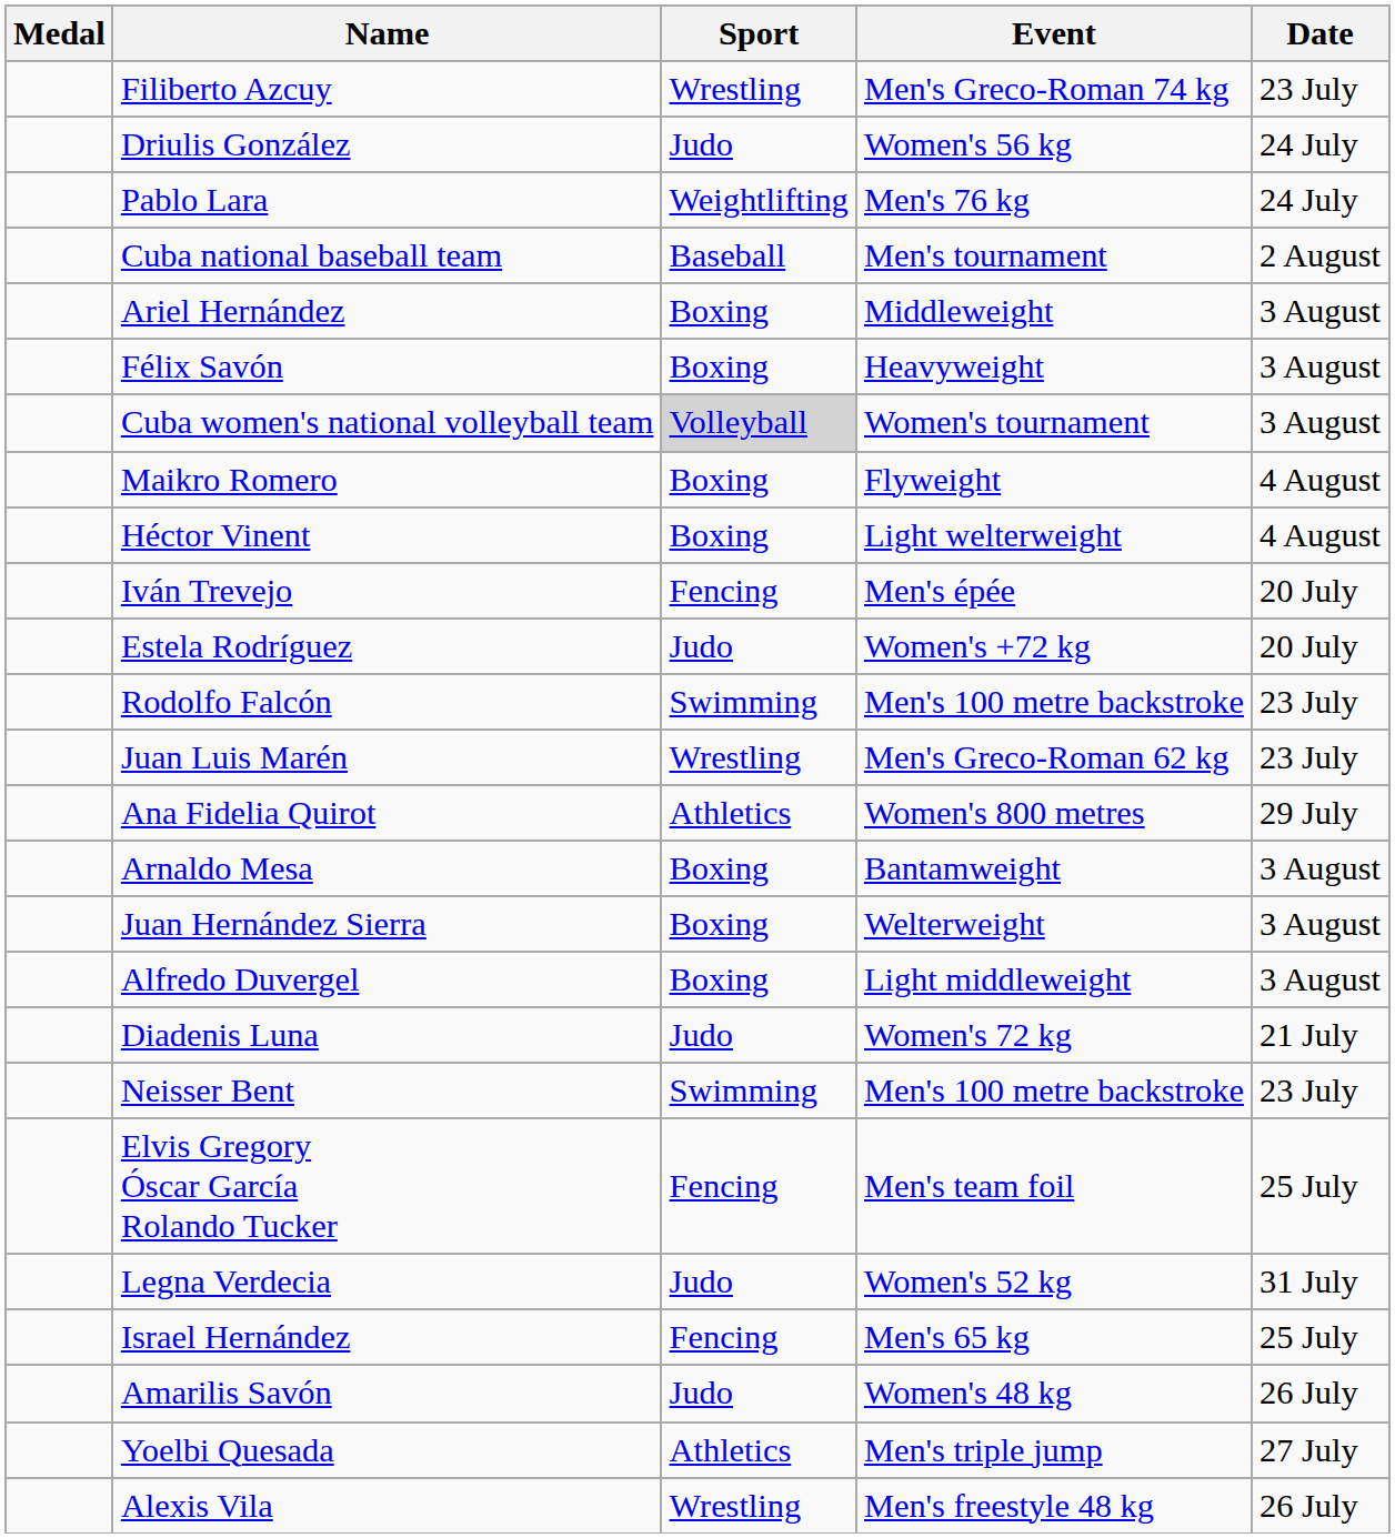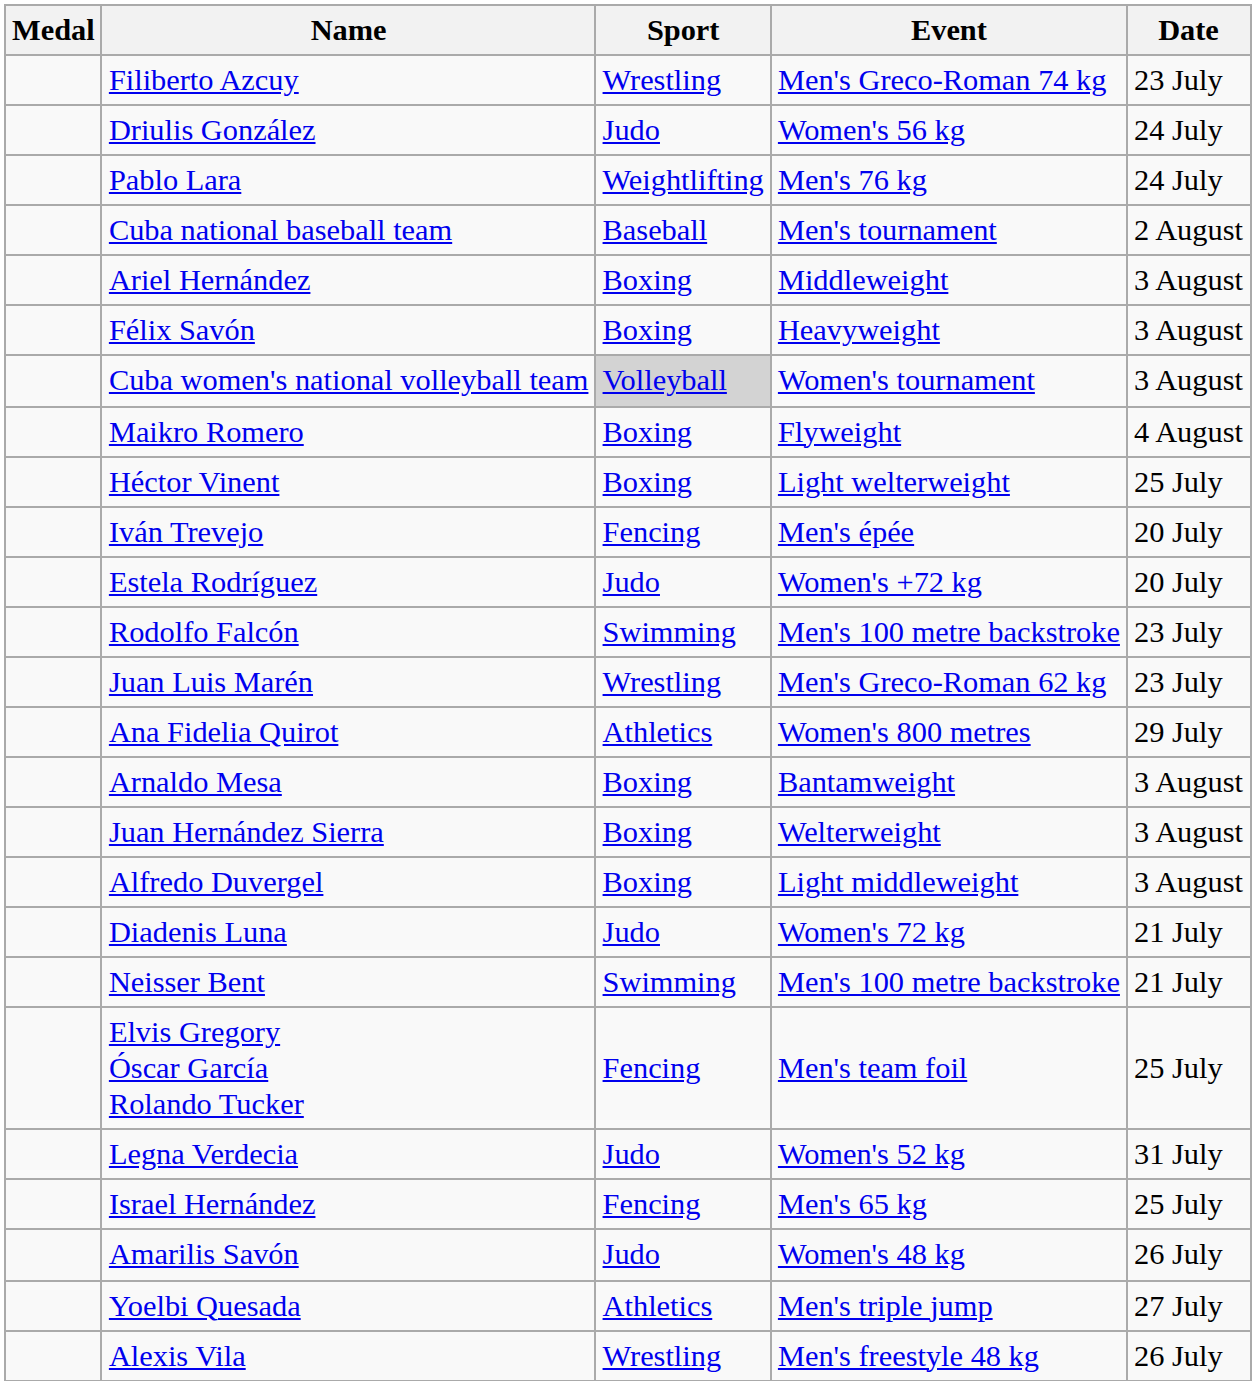Héctor Vinent | Date: 4 August -> 25 July
Neisser Bent | Date: 23 July -> 21 July
